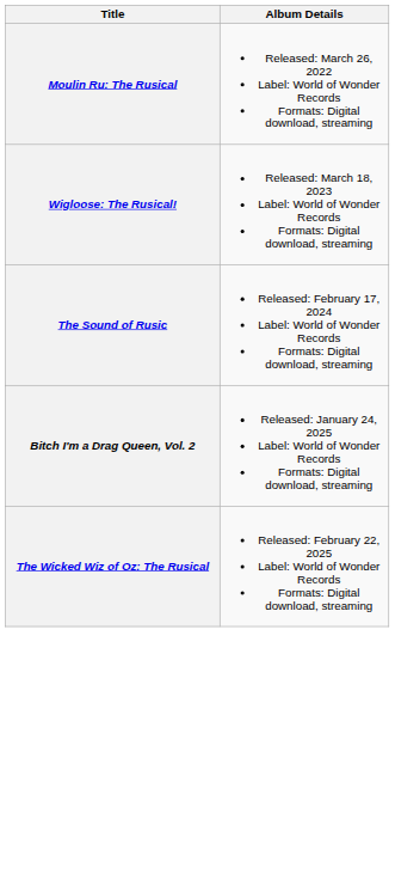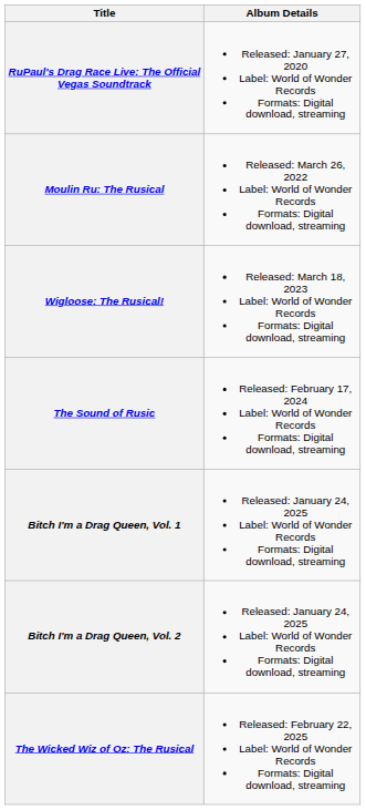+ row: RuPaul's Drag Race Live: The Official Vegas Soundtrack | Released: January 27, 2020 Label: World of Wonder Records Formats: Digital download, streaming
+ row: Bitch I'm a Drag Queen, Vol. 1 | Released: January 24, 2025 Label: World of Wonder Records Formats: Digital download, streaming
